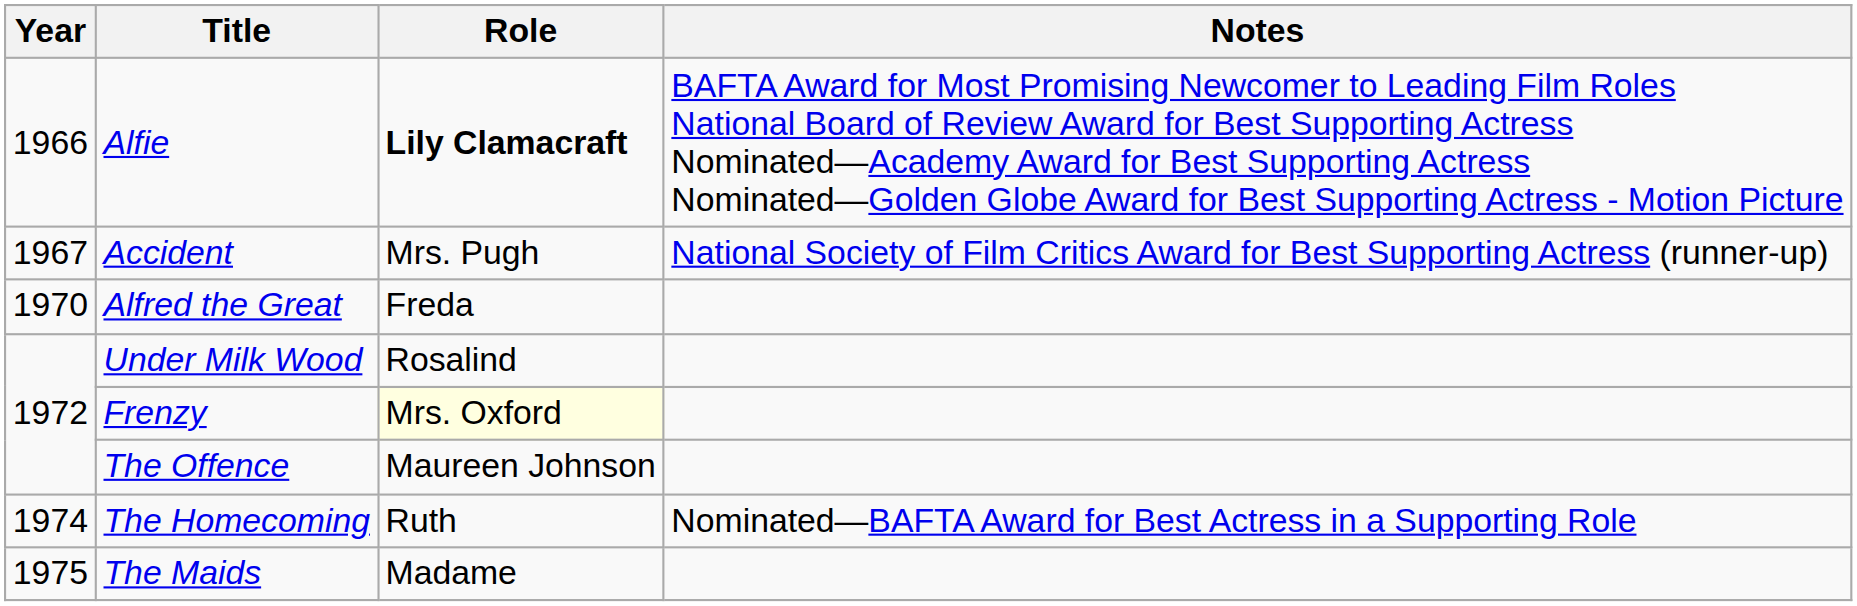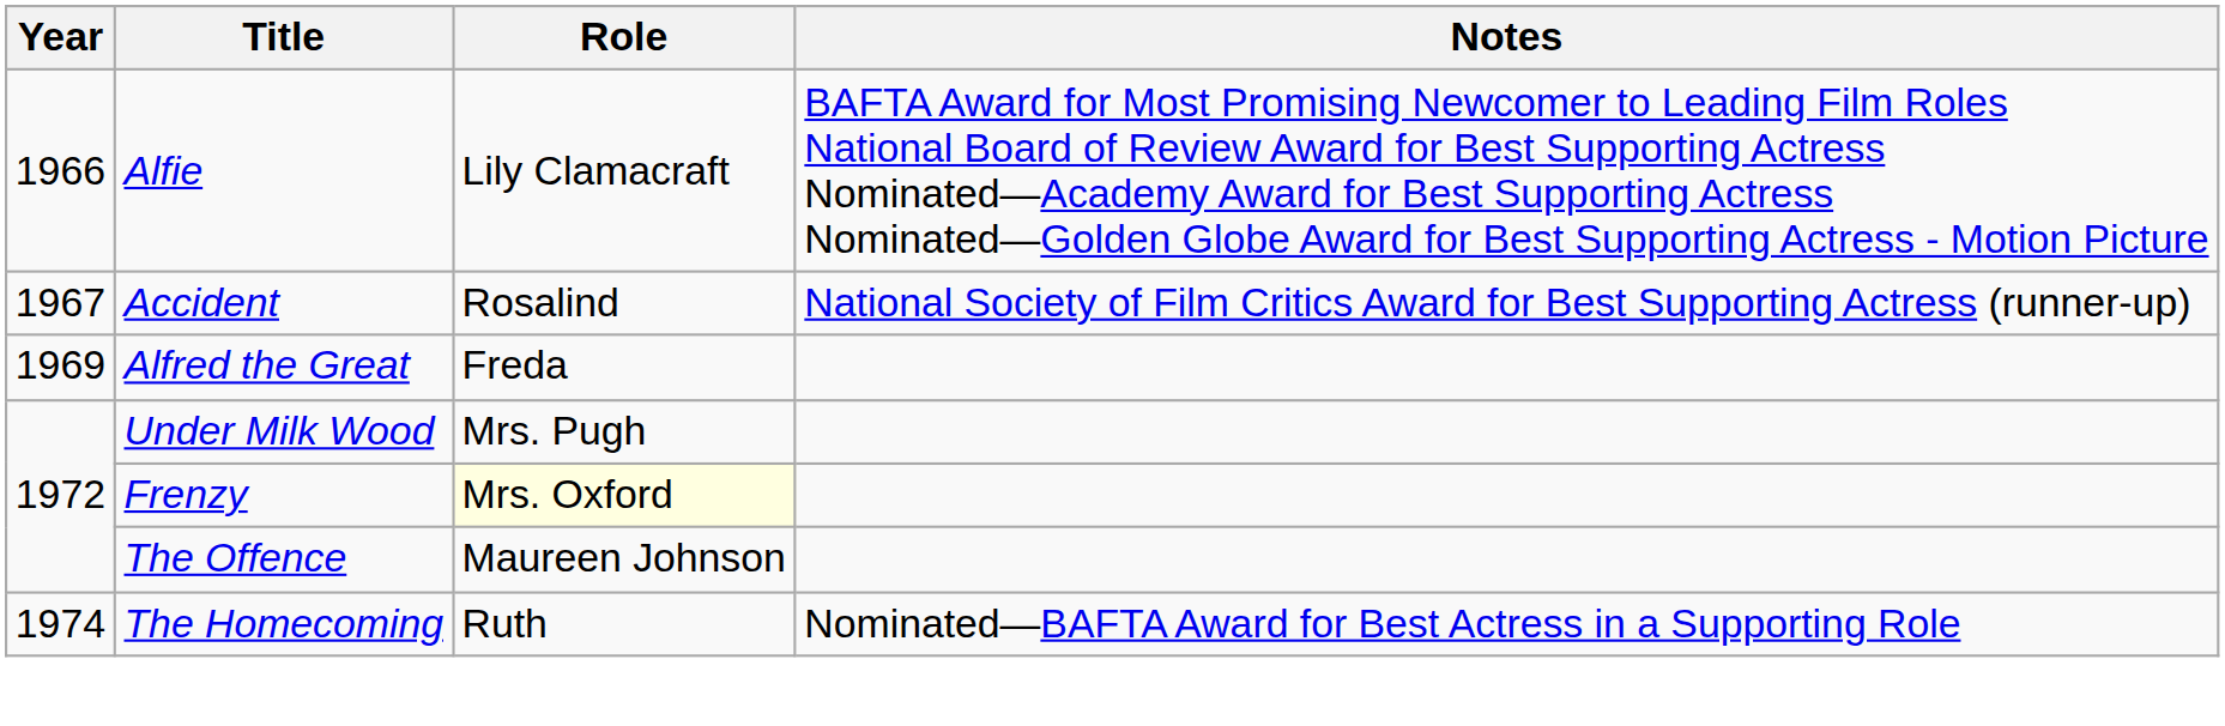Alfie | Role: bold -> normal
Accident | Role: Mrs. Pugh -> Rosalind
Alfred the Great | Year: 1970 -> 1969
Under Milk Wood | Role: Rosalind -> Mrs. Pugh
- row: 1975 | The Maids | Madame
